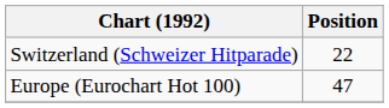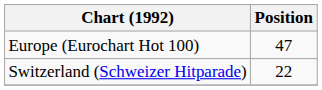rows swapped: Europe (Eurochart Hot 100) <-> Switzerland (Schweizer Hitparade)
